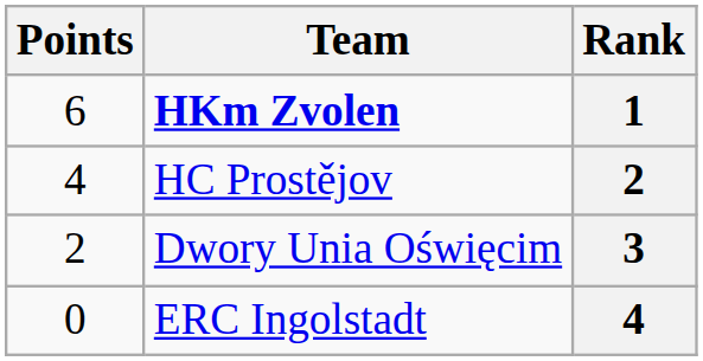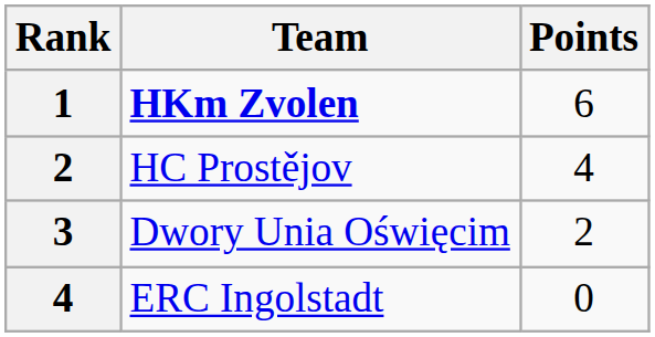columns swapped: Rank <-> Points
